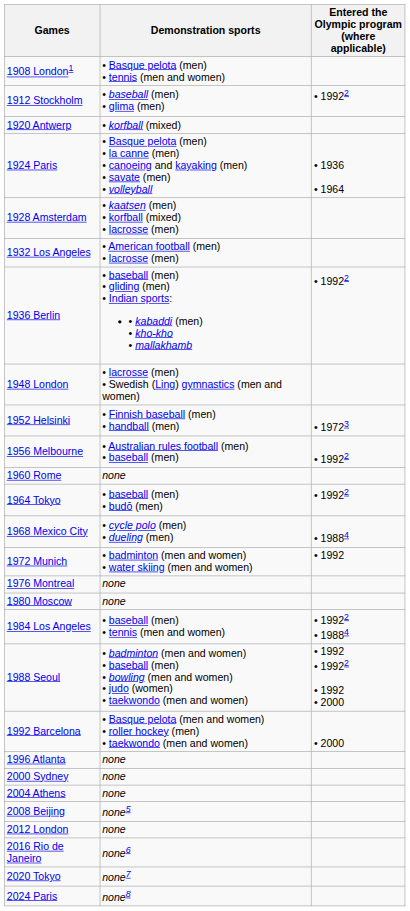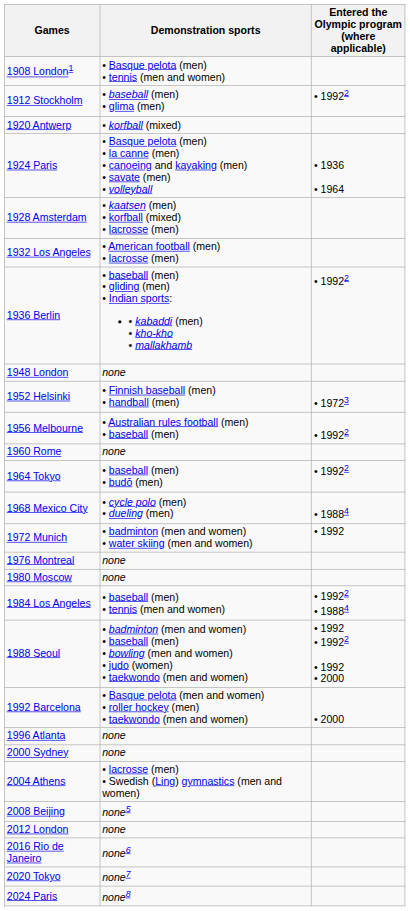1948 London | Demonstration sports: • lacrosse (men) • Swedish (Ling) gymnastics (men and women) -> none
2004 Athens | Demonstration sports: none -> • lacrosse (men) • Swedish (Ling) gymnastics (men and women)
